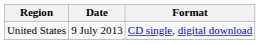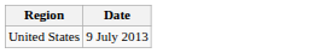- column: Format | CD single, digital download
